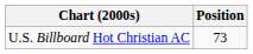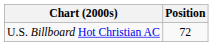U.S. Billboard Hot Christian AC | Position: 73 -> 72
